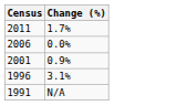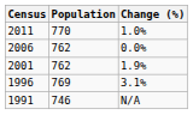+ column: Population | 770 | 762 | 762 | 769 | 746
2011 | Change (%): 1.7% -> 1.0%
2001 | Change (%): 0.9% -> 1.9%
